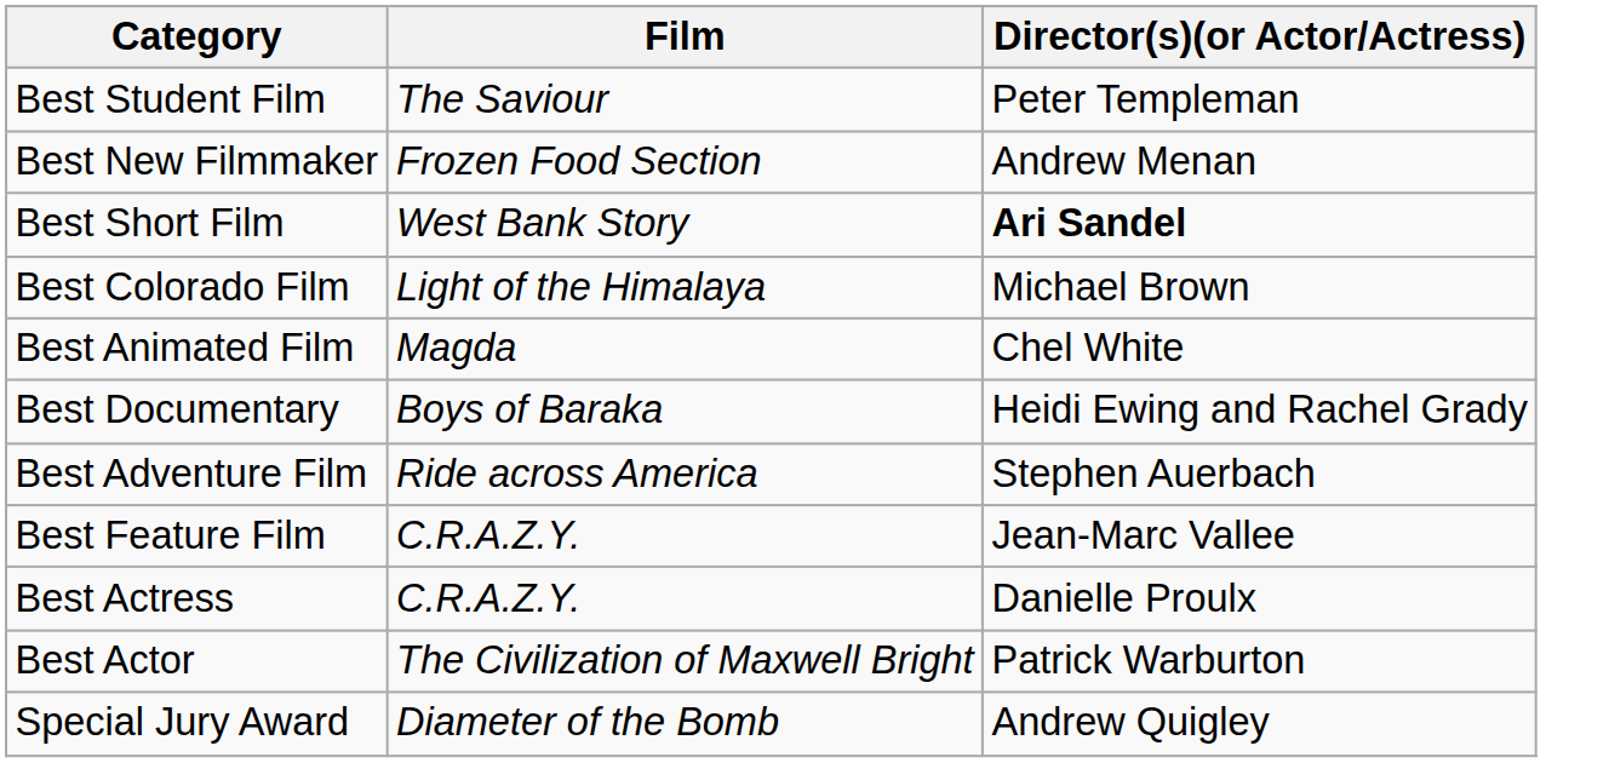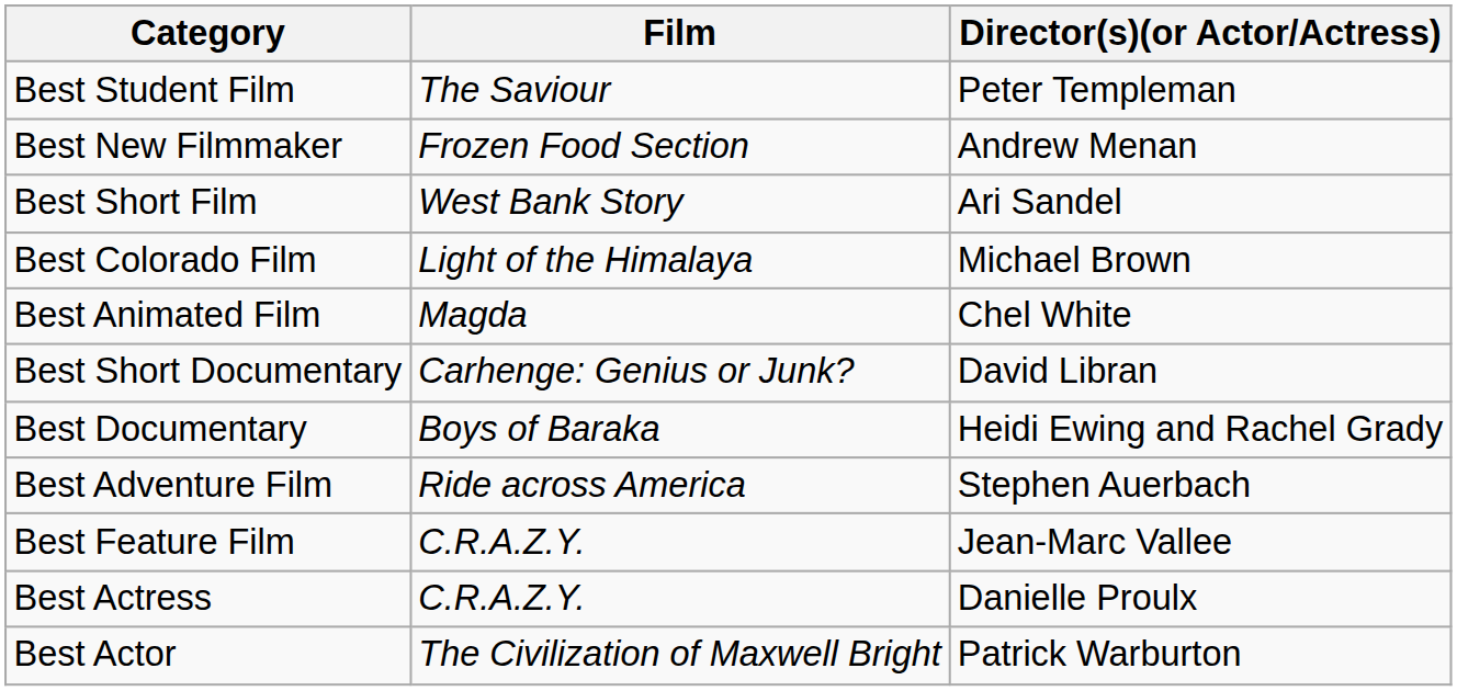Best Short Film | Director(s)(or Actor/Actress): bold -> normal
+ row: Best Short Documentary | Carhenge: Genius or Junk? | David Libran
- row: Special Jury Award | Diameter of the Bomb | Andrew Quigley
